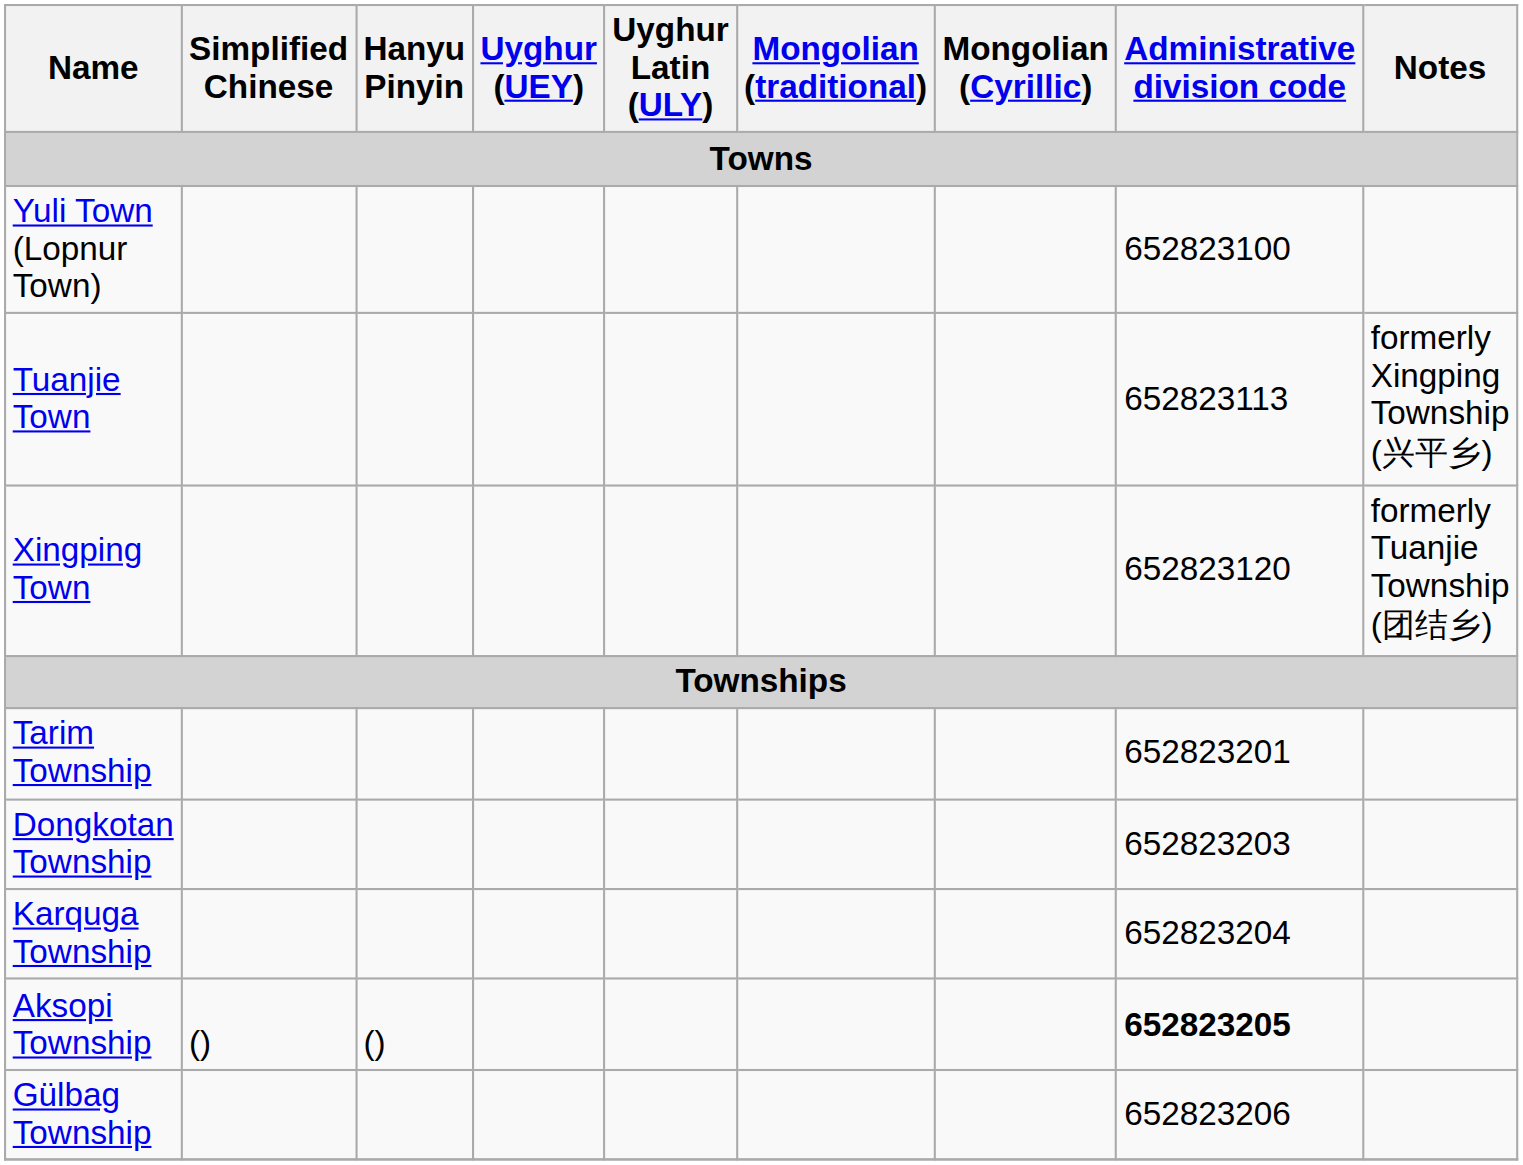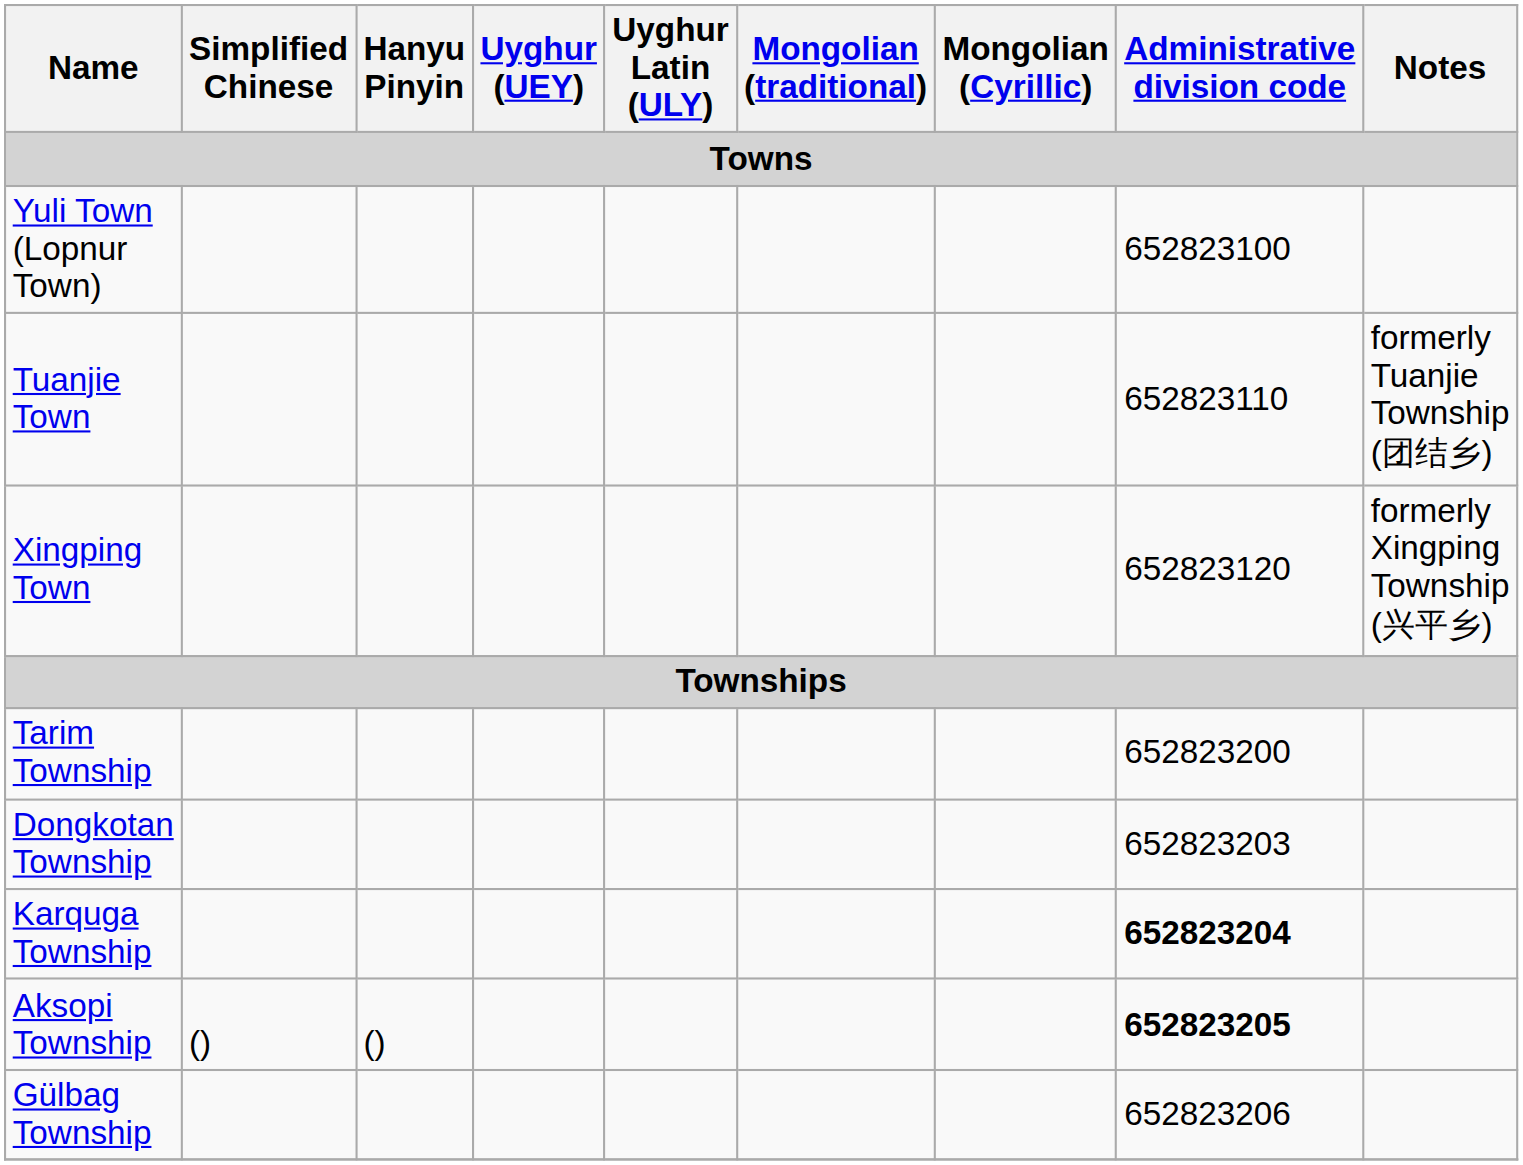Tuanjie Town | Administrative division code: 652823113 -> 652823110
Tuanjie Town | Notes: formerly Xingping Township (兴平乡) -> formerly Tuanjie Township (团结乡)
Xingping Town | Notes: formerly Tuanjie Township (团结乡) -> formerly Xingping Township (兴平乡)
Tarim Township | Administrative division code: 652823201 -> 652823200
Karquga Township | Administrative division code: normal -> bold
